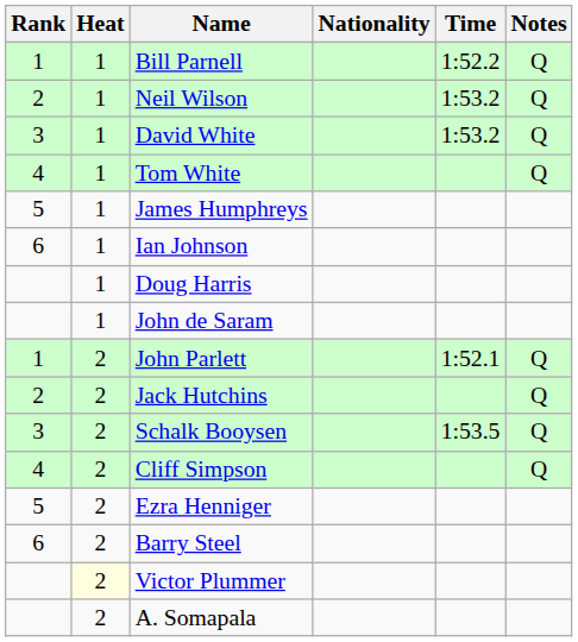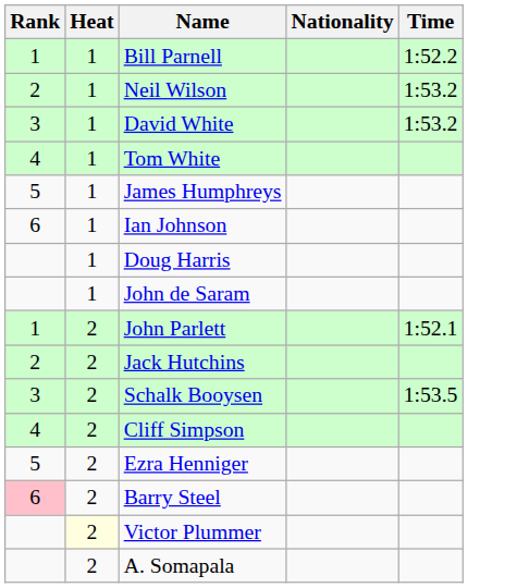- column: Notes | Q | Q | Q | Q | Q | Q | Q | Q
Barry Steel | Rank: no background -> pink background
